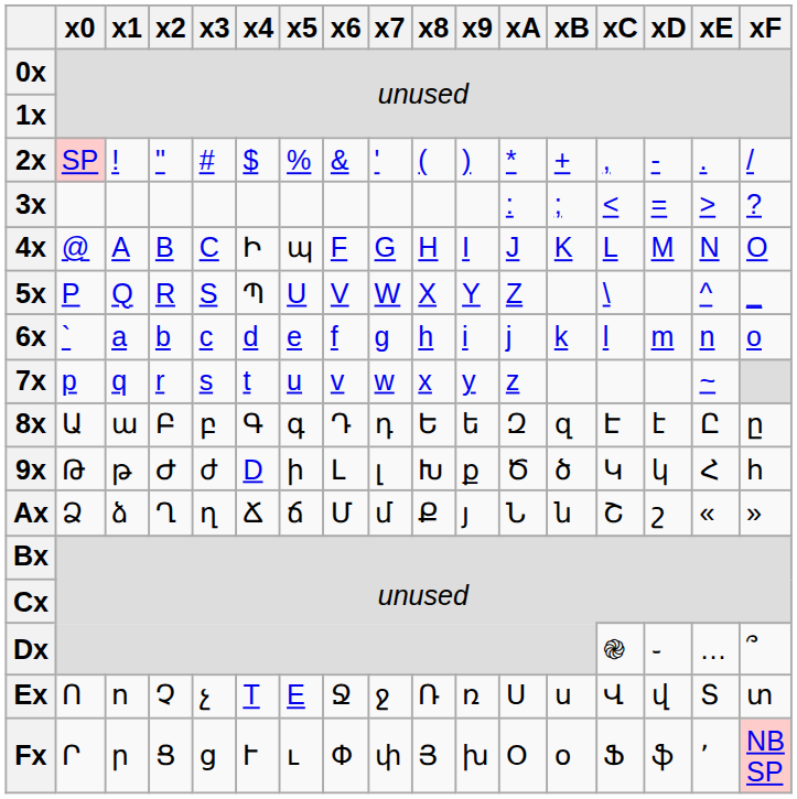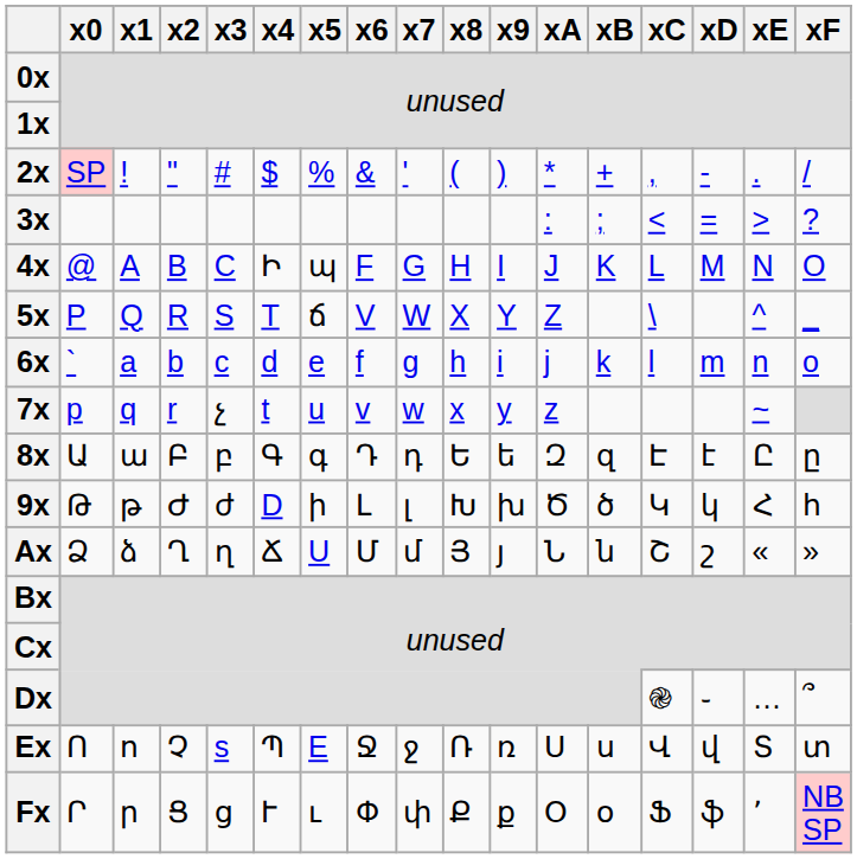5x | x4: Պ -> T
5x | x5: U -> ճ
7x | x3: s -> չ
9x | x9: ք -> խ
Ax | x5: ճ -> U
Ax | x8: Ք -> Յ
Ex | x3: չ -> s
Ex | x4: T -> Պ
Fx | x8: Յ -> Ք
Fx | x9: խ -> ք
